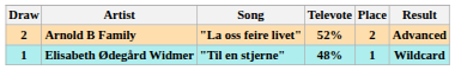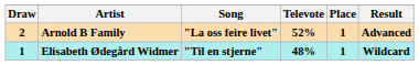Arnold B Family | Place: 2 -> 1
